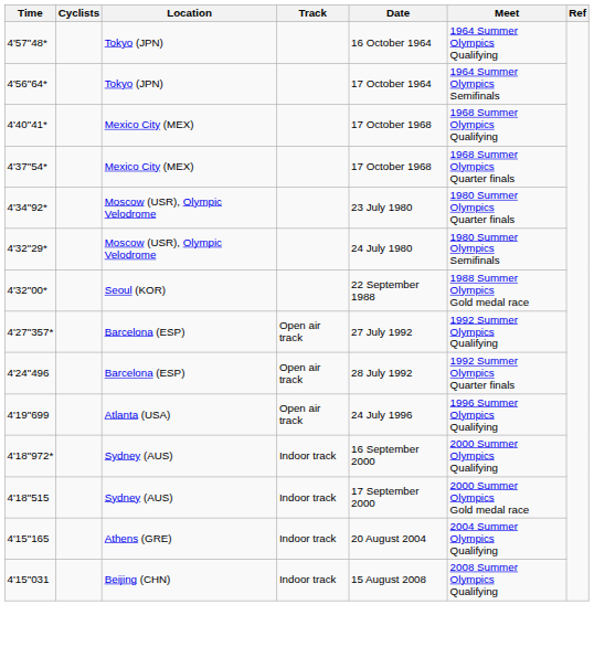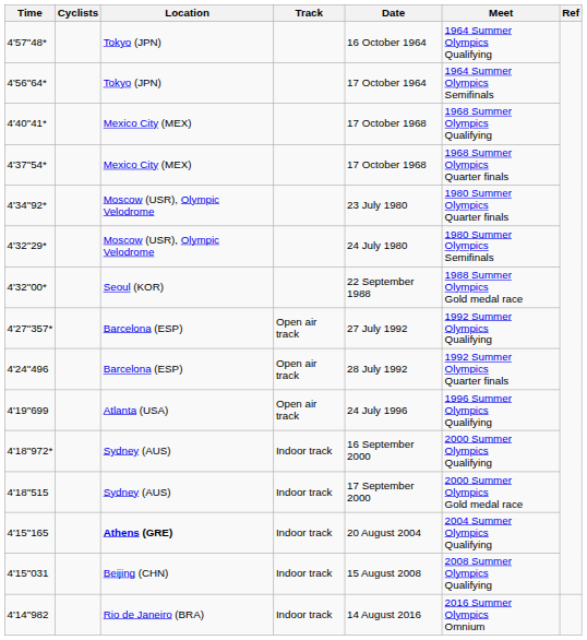4'15"165 | Location: normal -> bold
+ row: 4'14"982 | Rio de Janeiro (BRA) | Indoor track | 14 August 2016 | 2016 Summer Olympics Omnium
